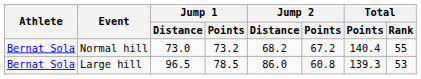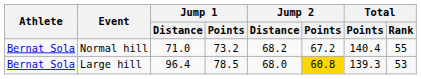Normal hill | Jump 1 / Distance: 73.0 -> 71.0
Large hill | Jump 1 / Distance: 96.5 -> 96.4
Large hill | Jump 2 / Distance: 86.0 -> 68.0
Large hill | Jump 2 / Points: no background -> gold background
